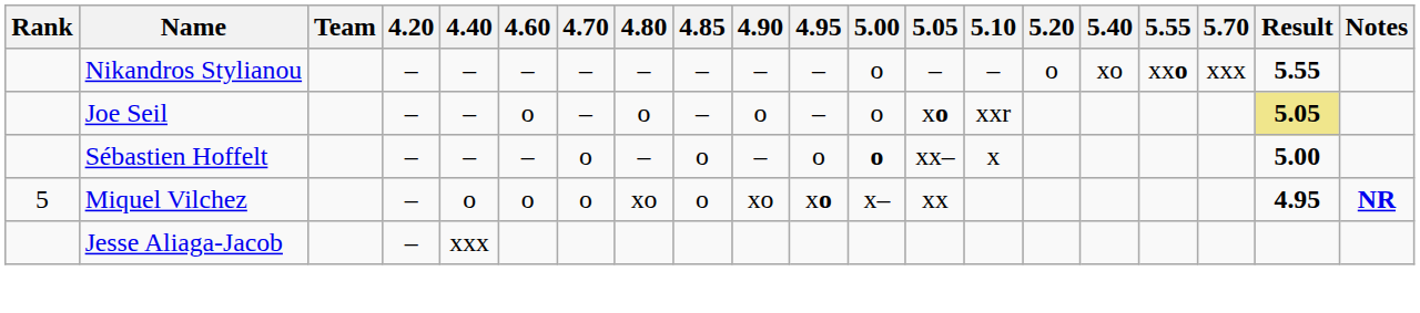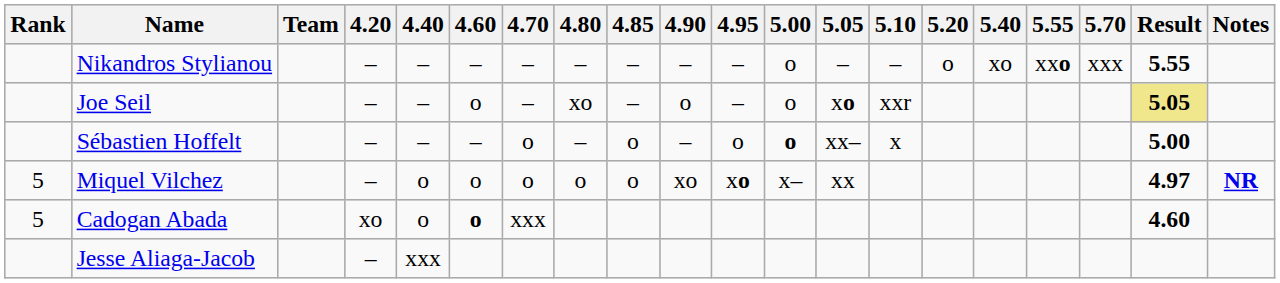Joe Seil | 4.80: o -> xo
Miquel Vilchez | 4.80: xo -> o
Miquel Vilchez | Result: 4.95 -> 4.97
+ row: 5 | Cadogan Abada | xo | o | o | xxx | 4.60
